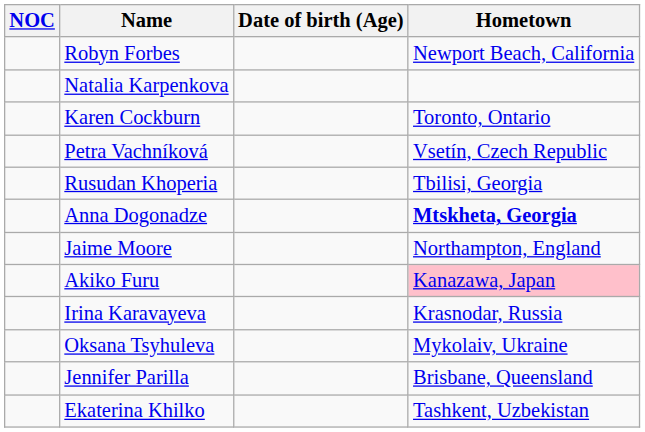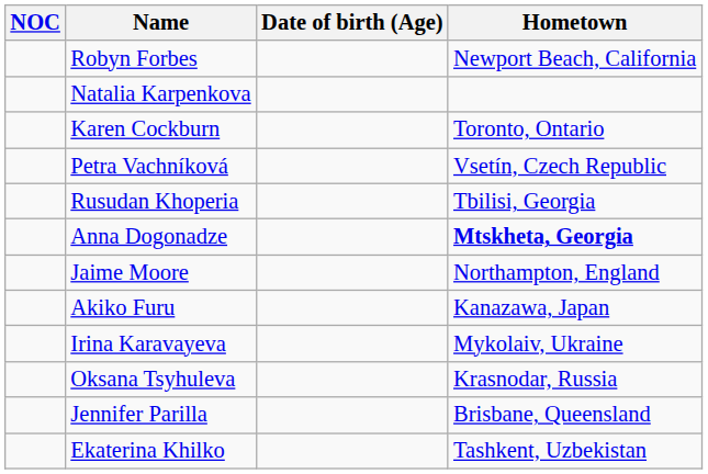Akiko Furu | Hometown: pink background -> no background
Irina Karavayeva | Hometown: Krasnodar, Russia -> Mykolaiv, Ukraine
Oksana Tsyhuleva | Hometown: Mykolaiv, Ukraine -> Krasnodar, Russia
